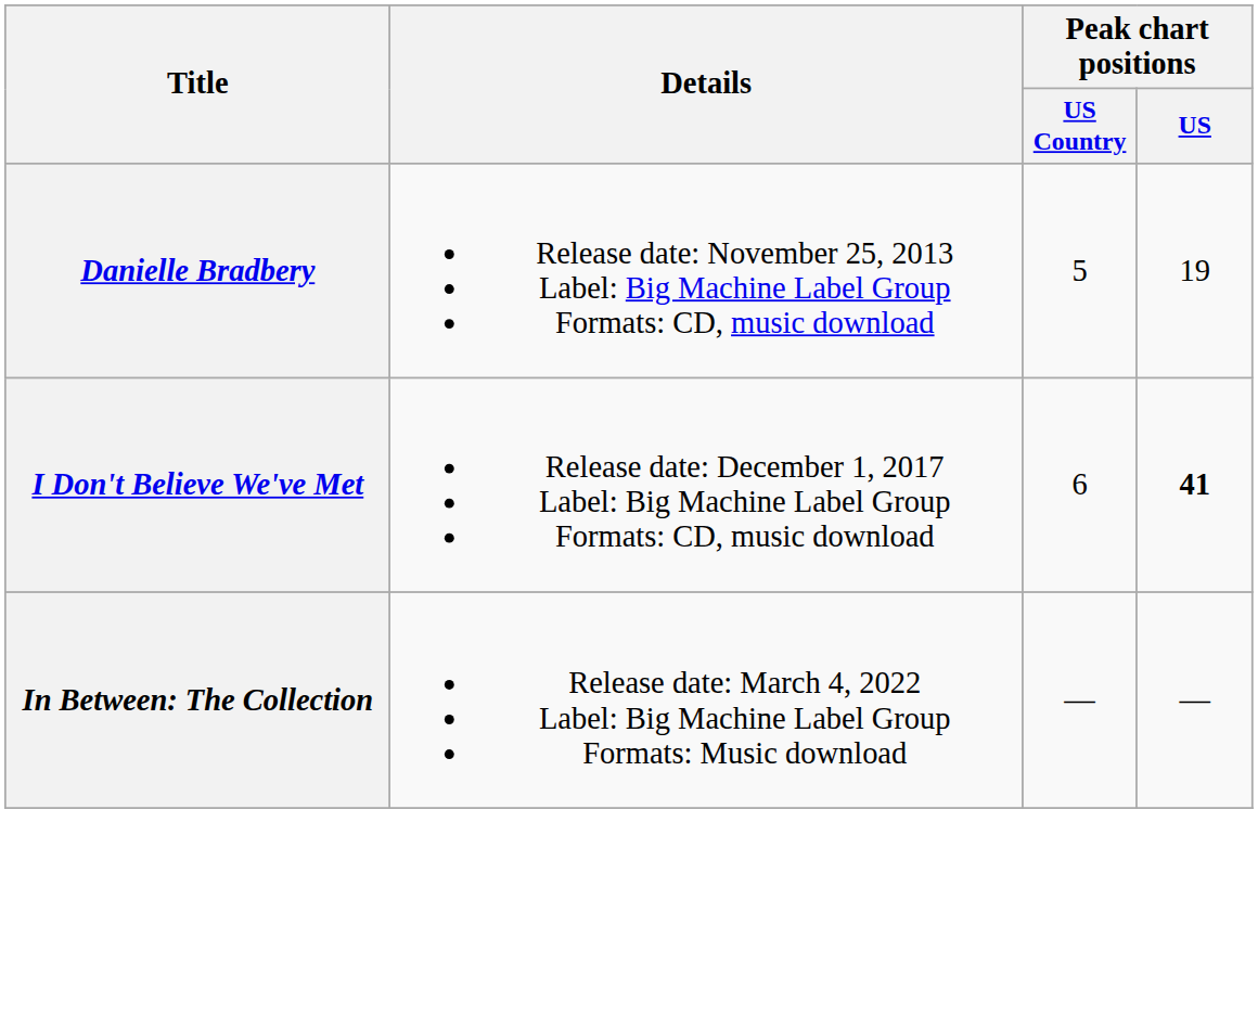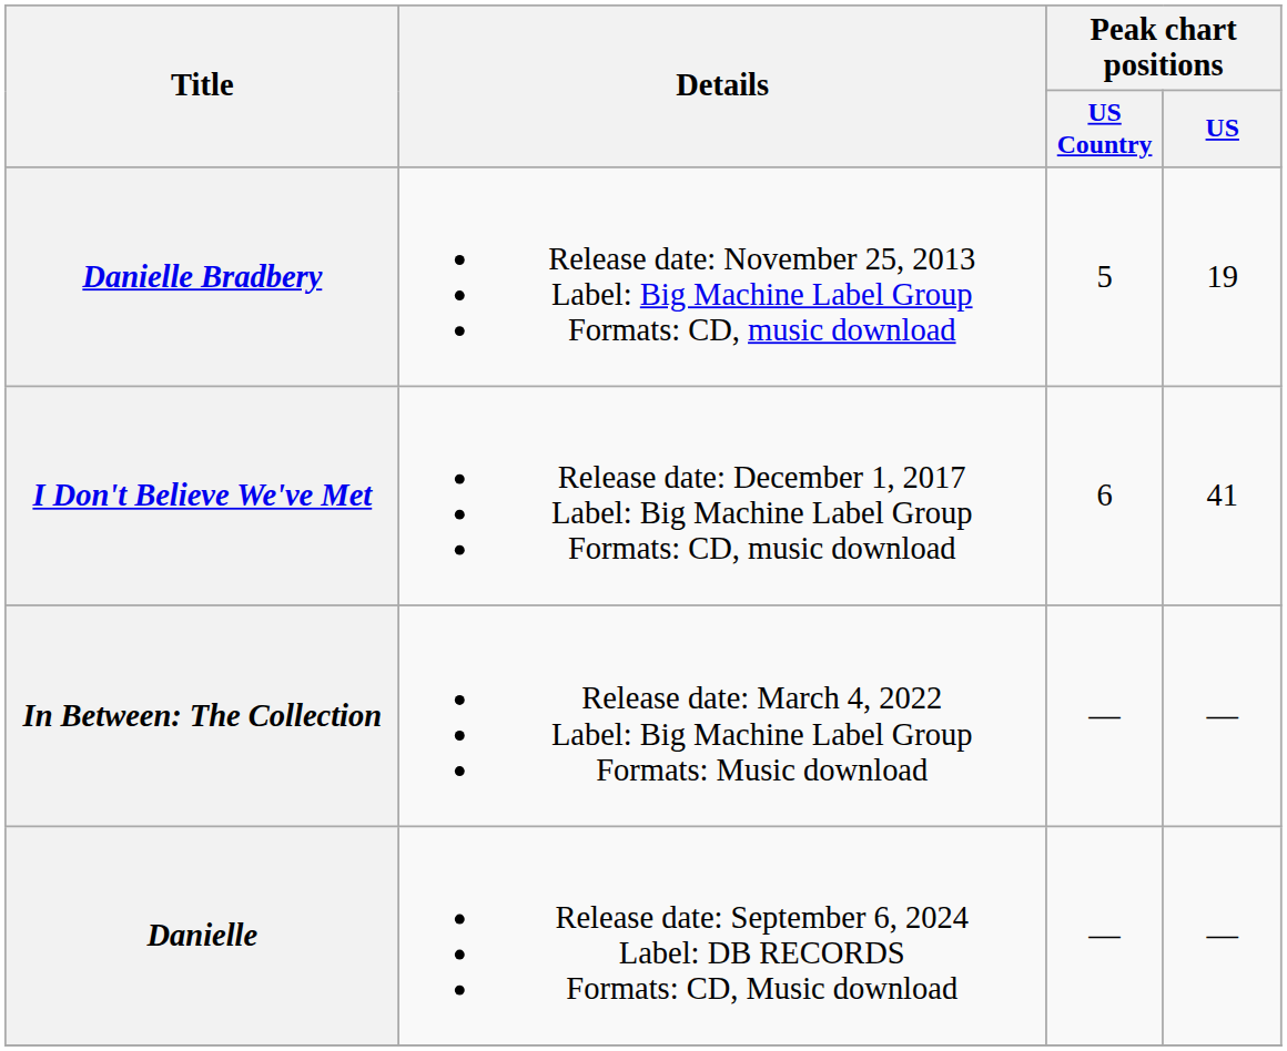I Don't Believe We've Met | Peak chart positions / US: bold -> normal
+ row: Danielle | Release date: September 6, 2024 Label: DB RECORDS Formats: CD, Music download | — | —
